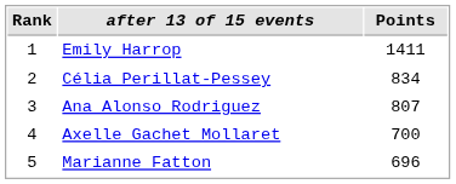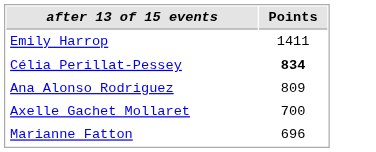- column: Rank | 1 | 2 | 3 | 4 | 5
Célia Perillat-Pessey | Points: normal -> bold
Ana Alonso Rodriguez | Points: 807 -> 809
